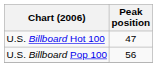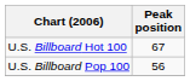U.S. Billboard Hot 100 | Peak position: 47 -> 67
